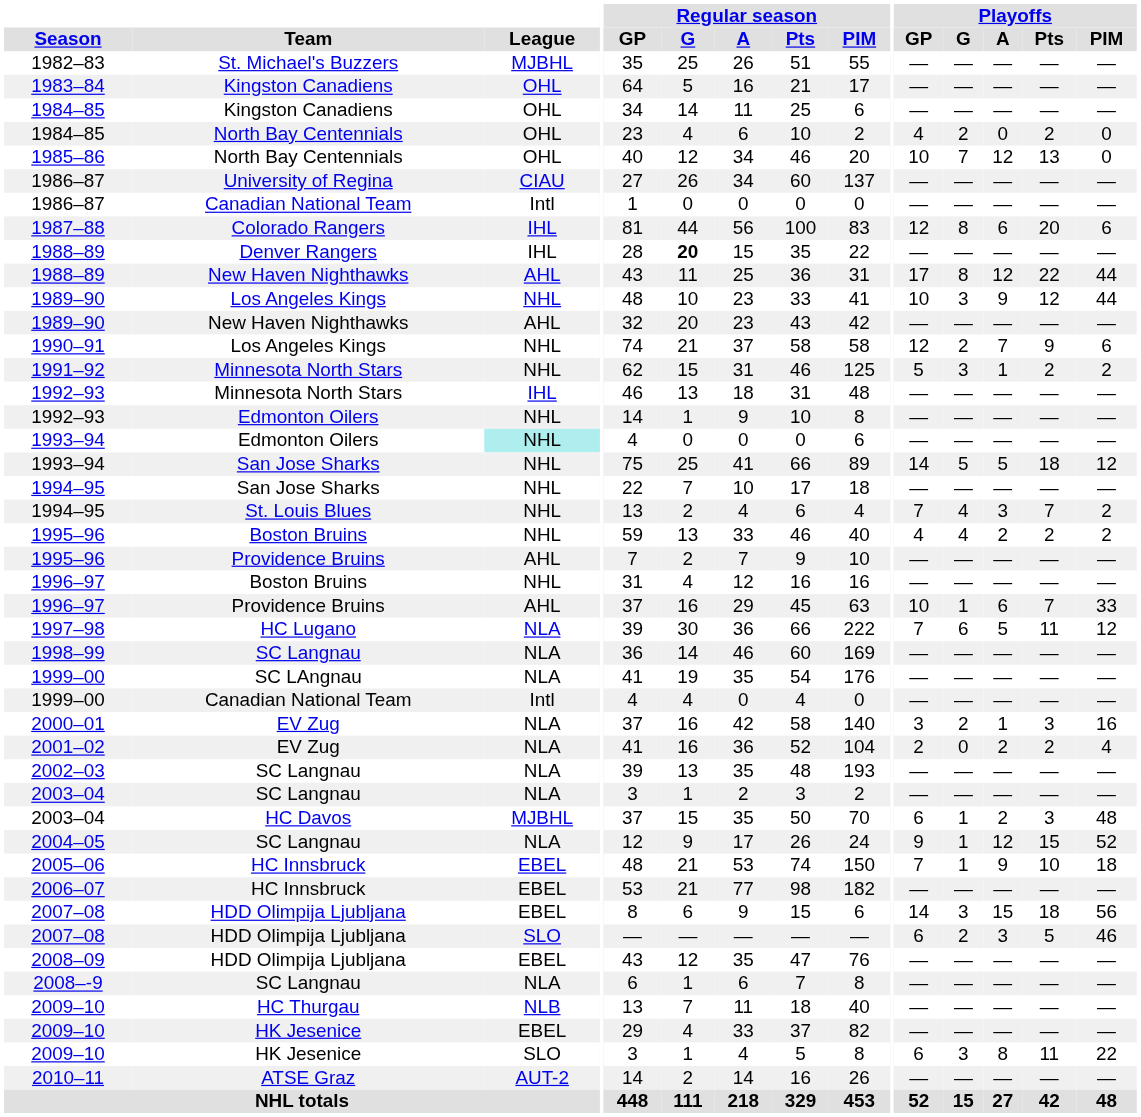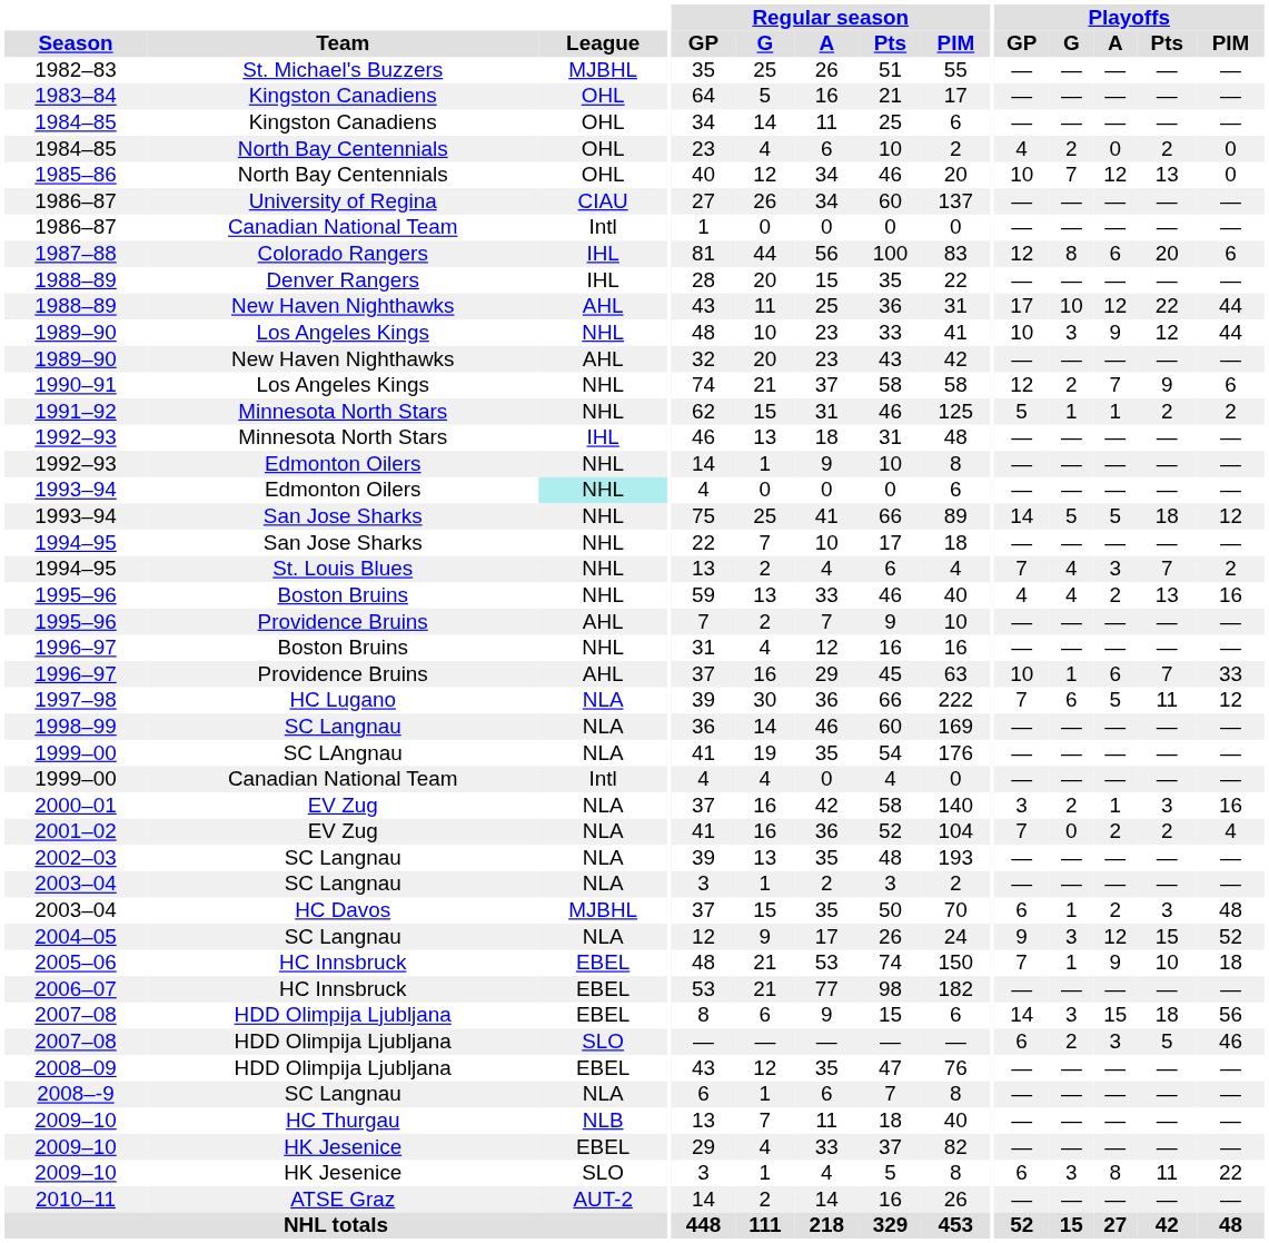1988–89 / Denver Rangers | Regular season / G: bold -> normal
1988–89 / New Haven Nighthawks | Playoffs / G: 8 -> 10
1991–92 | Playoffs / G: 3 -> 1
1995–96 / Boston Bruins | Playoffs / Pts: 2 -> 13
1995–96 / Boston Bruins | Playoffs / PIM: 2 -> 16
2001–02 | Playoffs / GP: 2 -> 7
2004–05 | Playoffs / G: 1 -> 3
